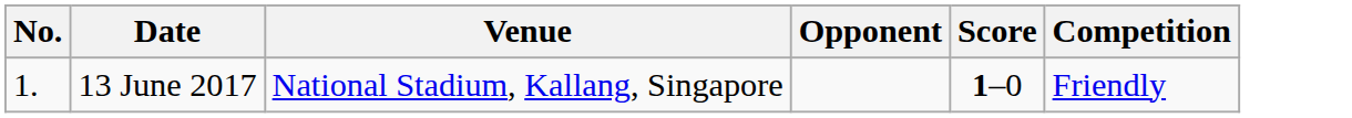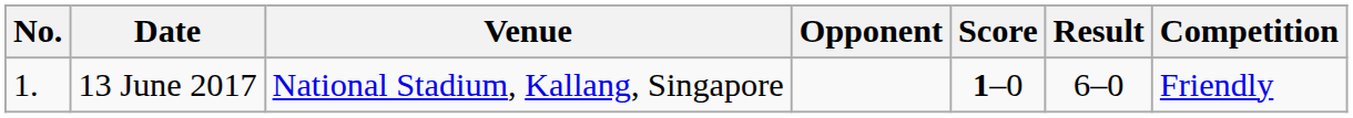+ column: Result | 6–0
